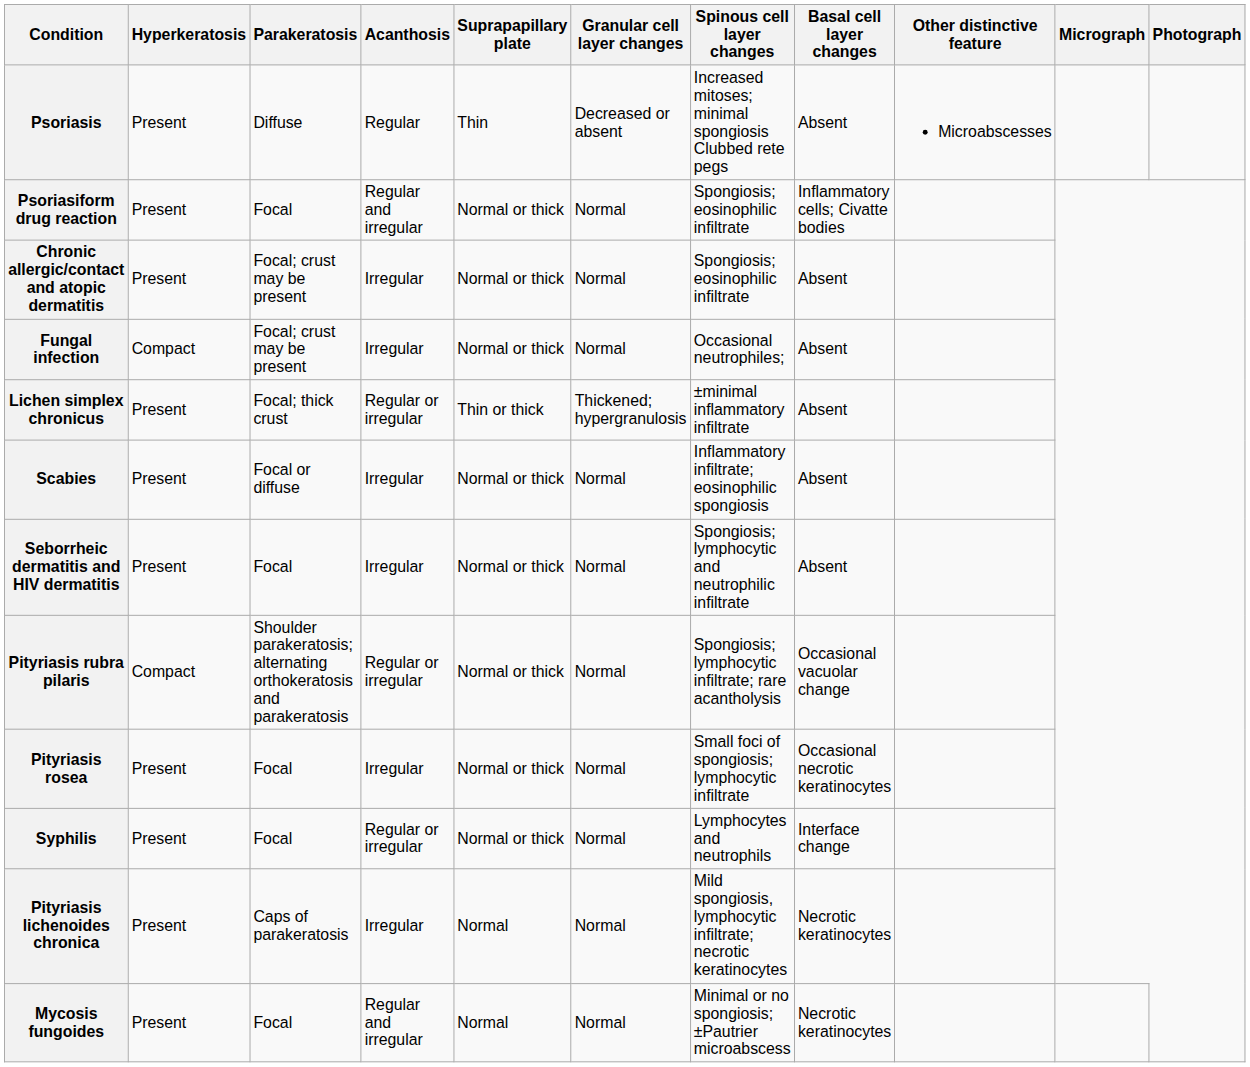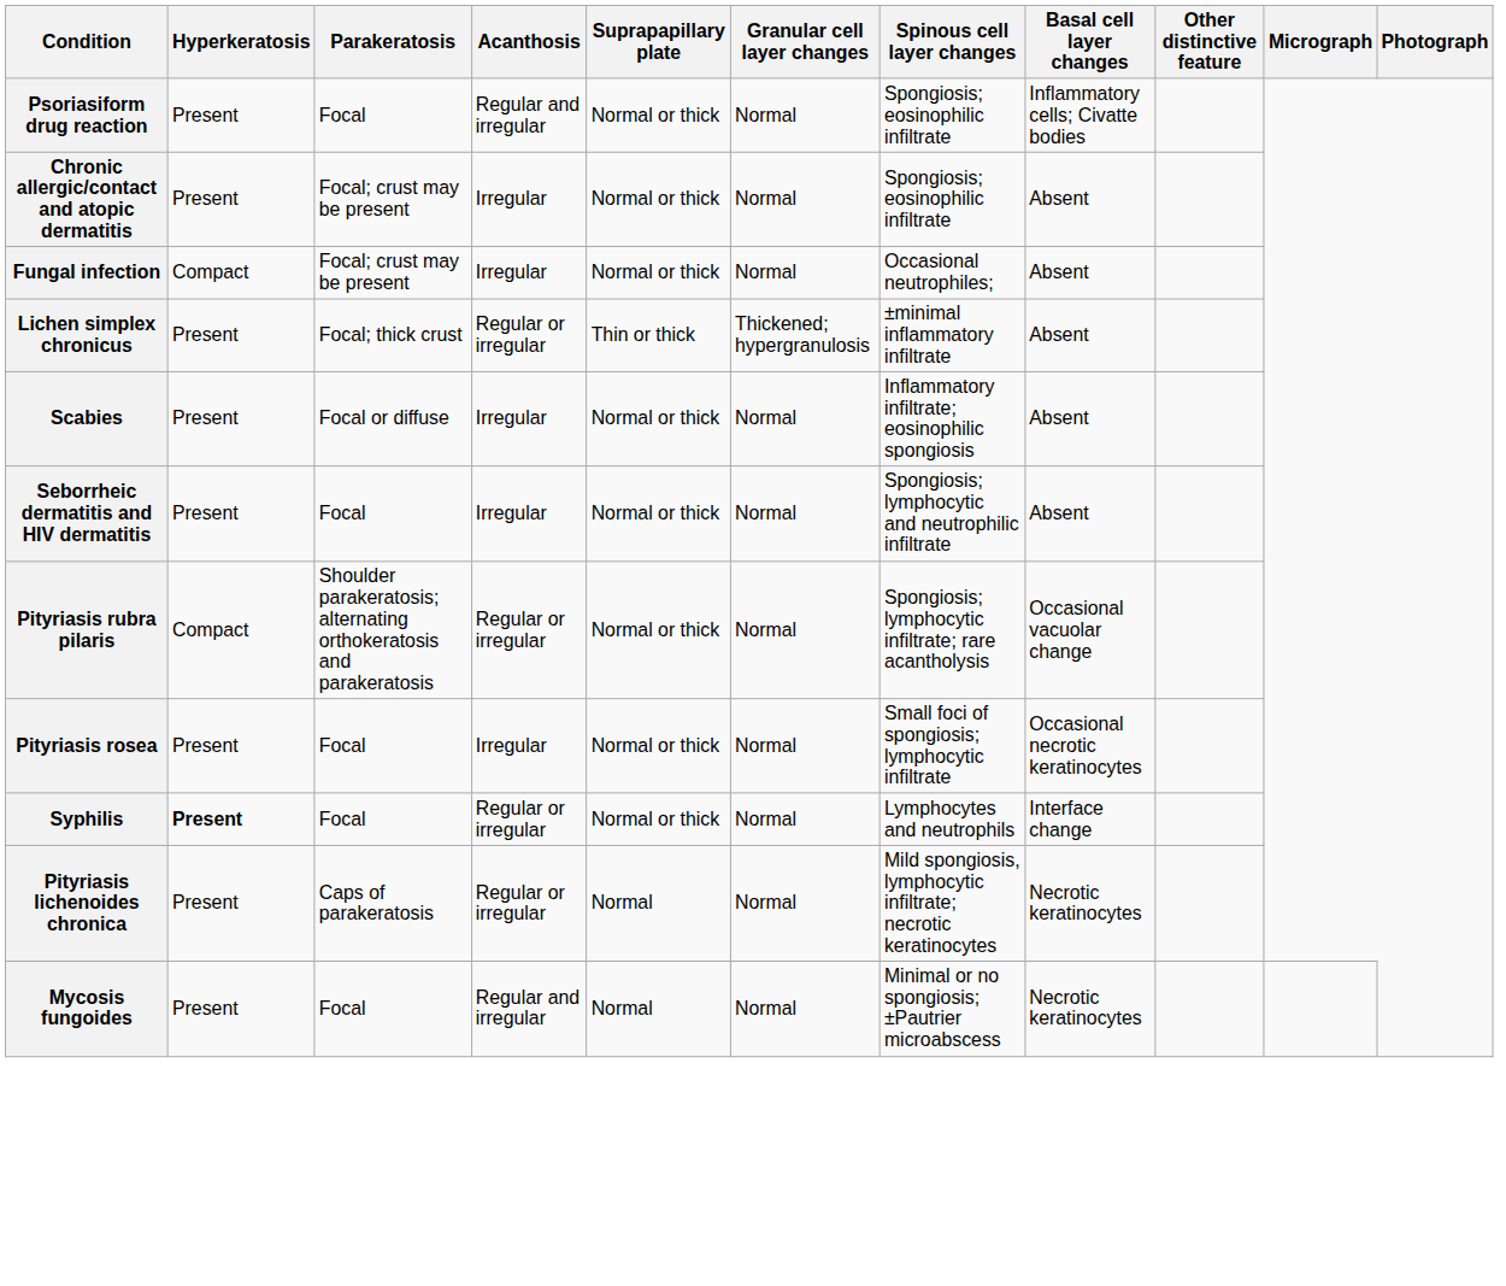- row: Psoriasis | Present | Diffuse | Regular | Thin | Decreased or absent | Increased mitoses; minimal spongiosis Clubbed rete pegs | Absent | Microabscesses
Syphilis | Hyperkeratosis: normal -> bold
Pityriasis lichenoides chronica | Acanthosis: Irregular -> Regular or irregular
